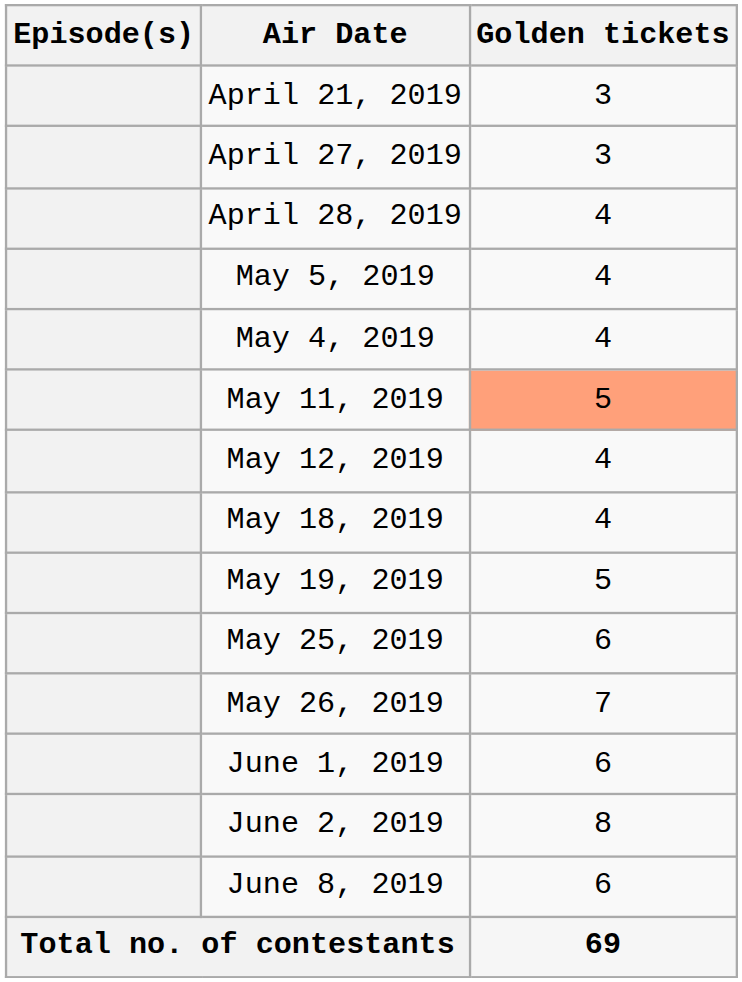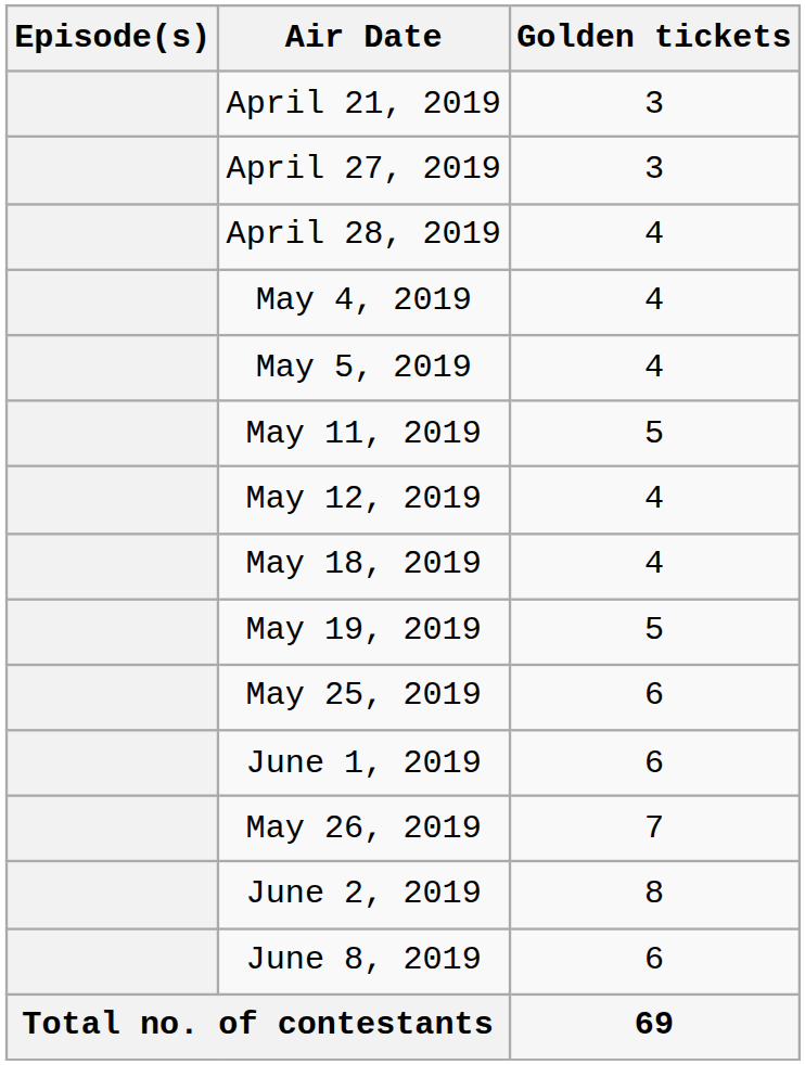rows swapped: May 4, 2019 <-> May 5, 2019
May 11, 2019 | Golden tickets: lightsalmon background -> no background
rows swapped: May 26, 2019 <-> June 1, 2019
